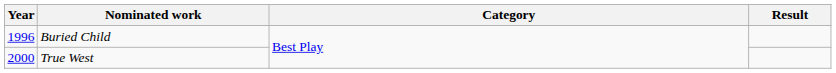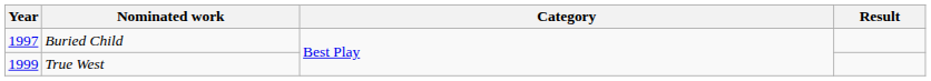Buried Child | Year: 1996 -> 1997
True West | Year: 2000 -> 1999
